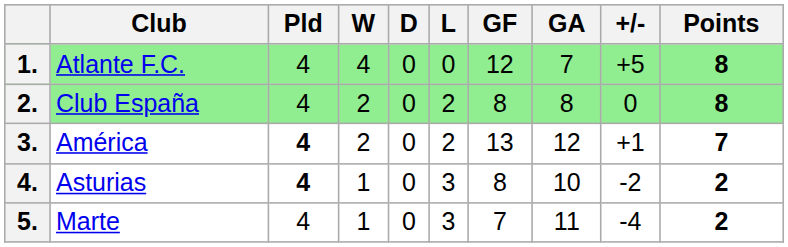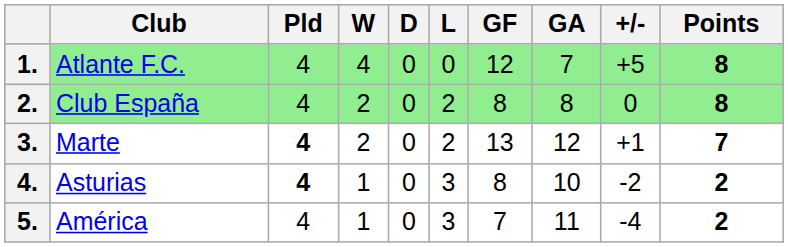3. | Club: América -> Marte
5. | Club: Marte -> América
